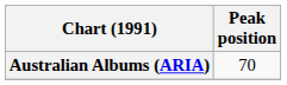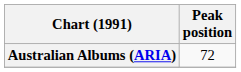Australian Albums (ARIA) | Peak position: 70 -> 72
